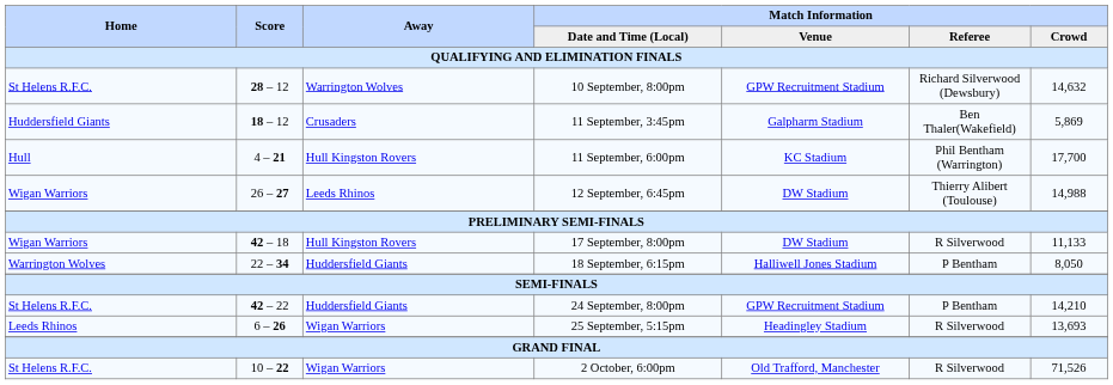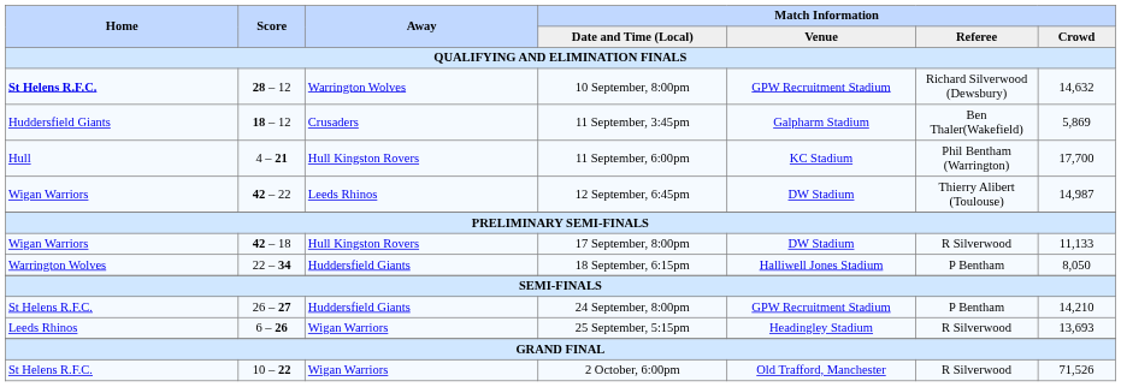10 September, 8:00pm | Home: normal -> bold
12 September, 6:45pm | Score: 26 – 27 -> 42 – 22
12 September, 6:45pm | Match Information / Crowd: 14,988 -> 14,987
24 September, 8:00pm | Score: 42 – 22 -> 26 – 27
